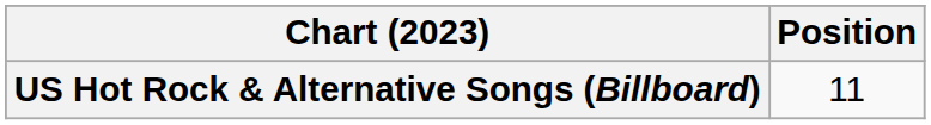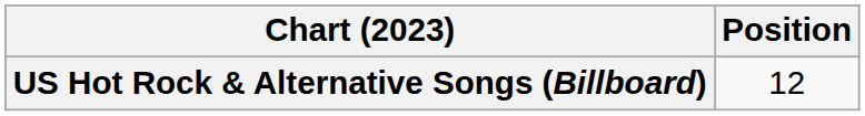US Hot Rock & Alternative Songs (Billboard) | Position: 11 -> 12
